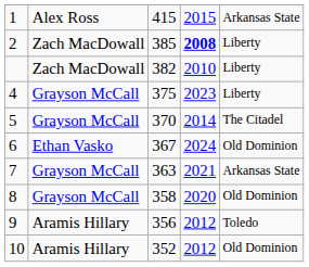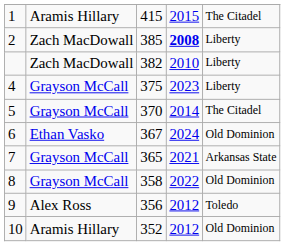1 | column 2: Alex Ross -> Aramis Hillary
1 | column 5: Arkansas State -> The Citadel
7 | column 3: 363 -> 365
8 | column 4: 2020 -> 2022
9 | column 2: Aramis Hillary -> Alex Ross
